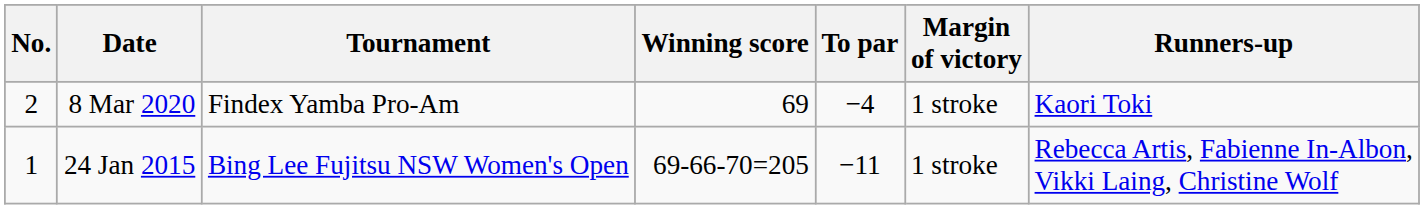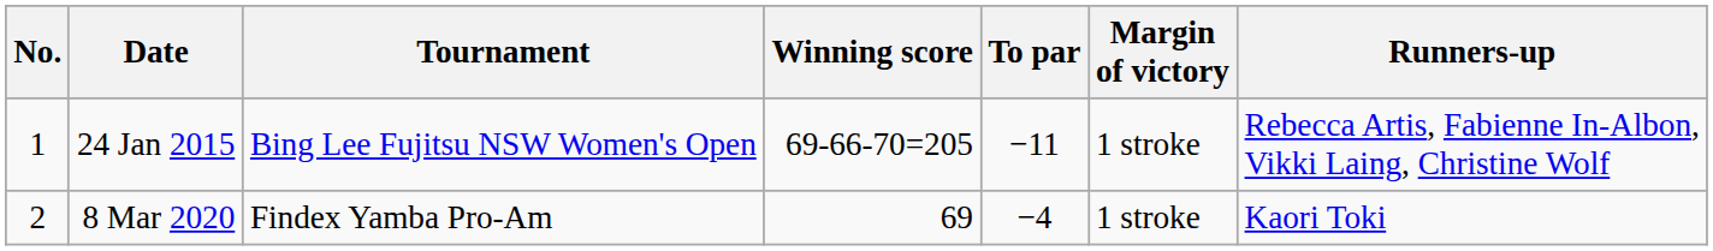rows swapped: 24 Jan 2015 <-> 8 Mar 2020
